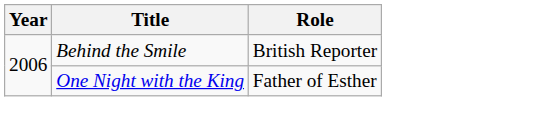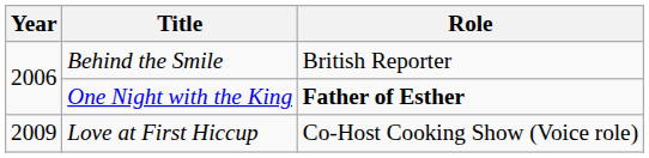One Night with the King | Role: normal -> bold
+ row: 2009 | Love at First Hiccup | Co-Host Cooking Show (Voice role)
